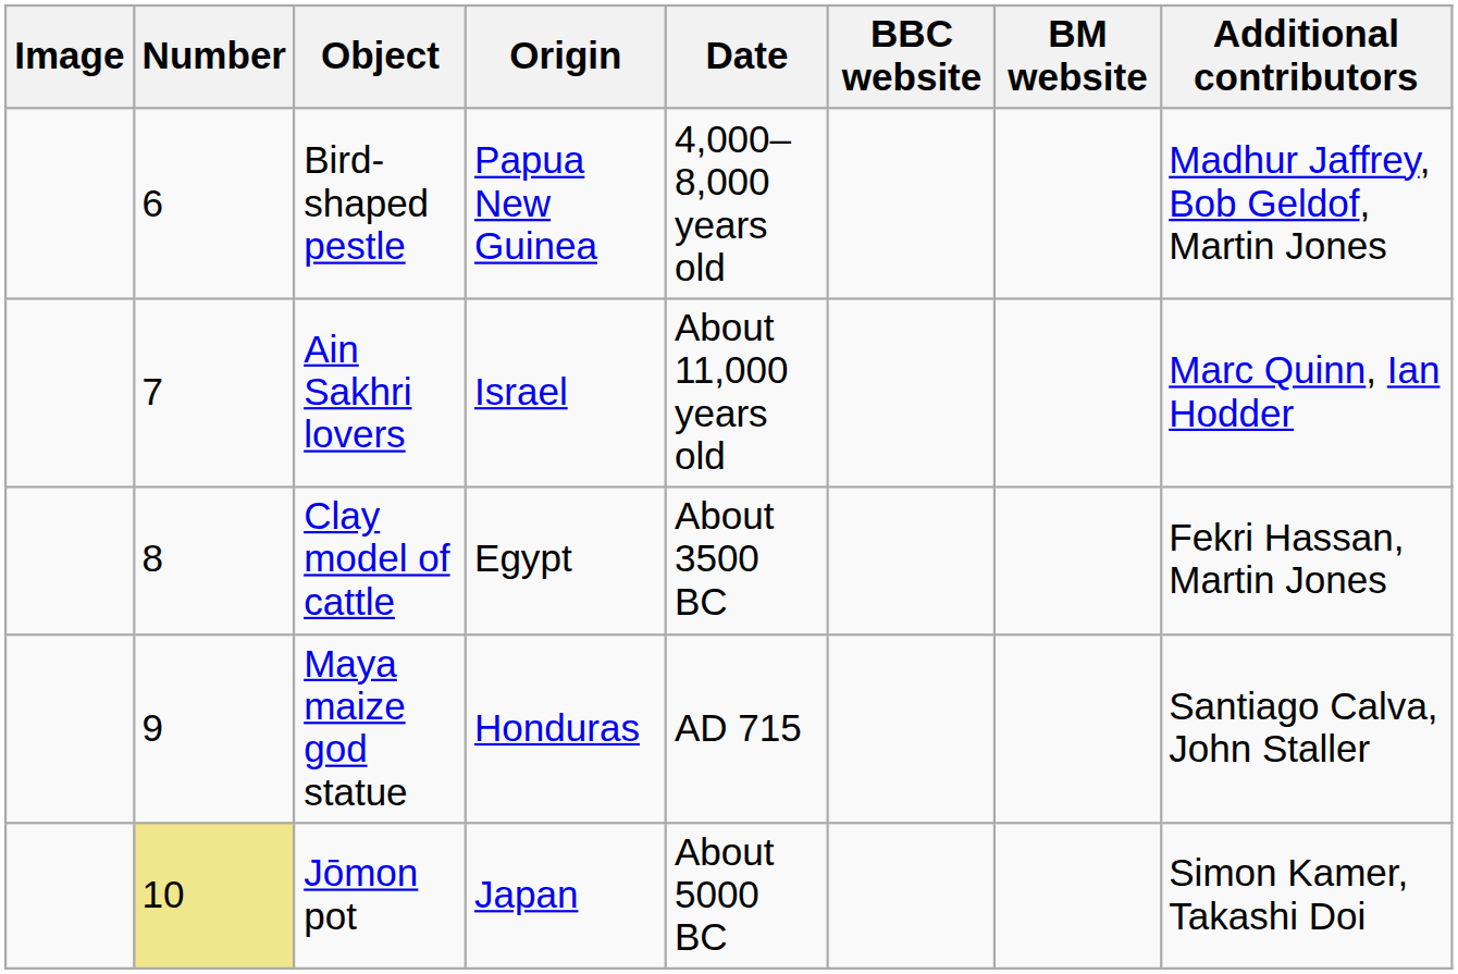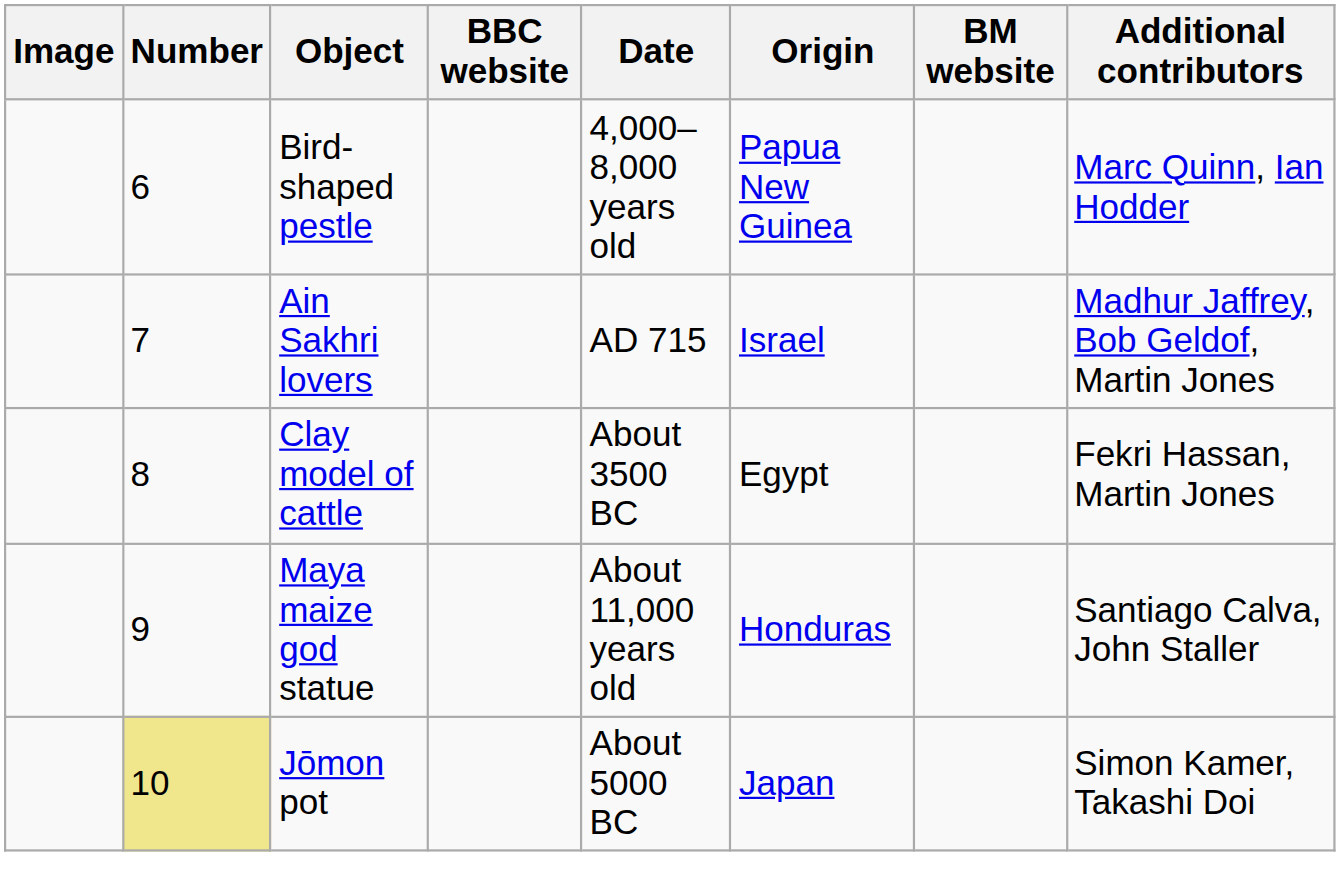columns swapped: Origin <-> BBC website
Bird-shaped pestle | Additional contributors: Madhur Jaffrey, Bob Geldof, Martin Jones -> Marc Quinn, Ian Hodder
Ain Sakhri lovers | Date: About 11,000 years old -> AD 715
Ain Sakhri lovers | Additional contributors: Marc Quinn, Ian Hodder -> Madhur Jaffrey, Bob Geldof, Martin Jones
Maya maize god statue | Date: AD 715 -> About 11,000 years old
